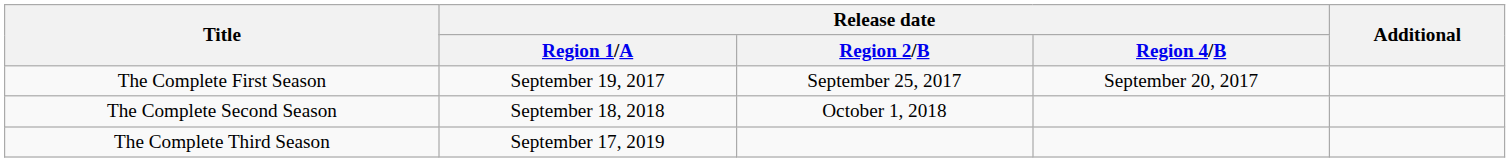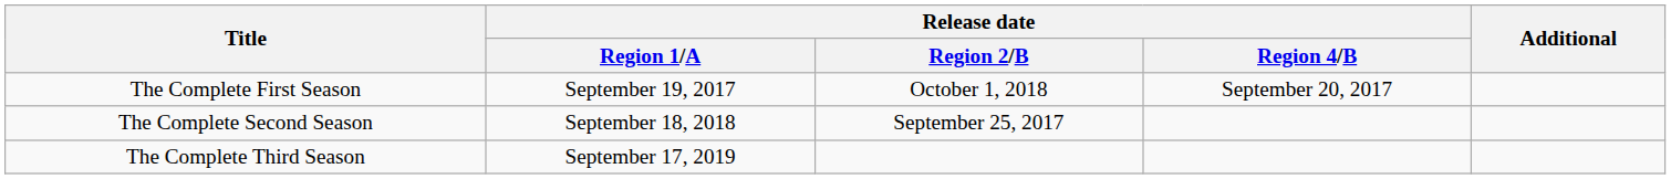The Complete First Season | Release date / Region 2/B: September 25, 2017 -> October 1, 2018
The Complete Second Season | Release date / Region 2/B: October 1, 2018 -> September 25, 2017
